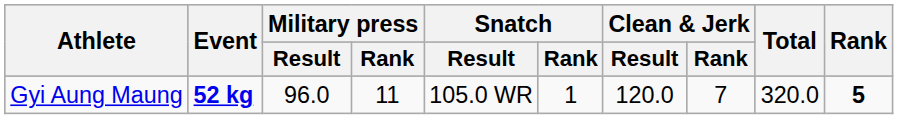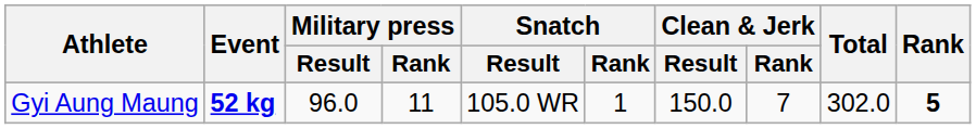Gyi Aung Maung | Clean & Jerk / Result: 120.0 -> 150.0
Gyi Aung Maung | Total: 320.0 -> 302.0
